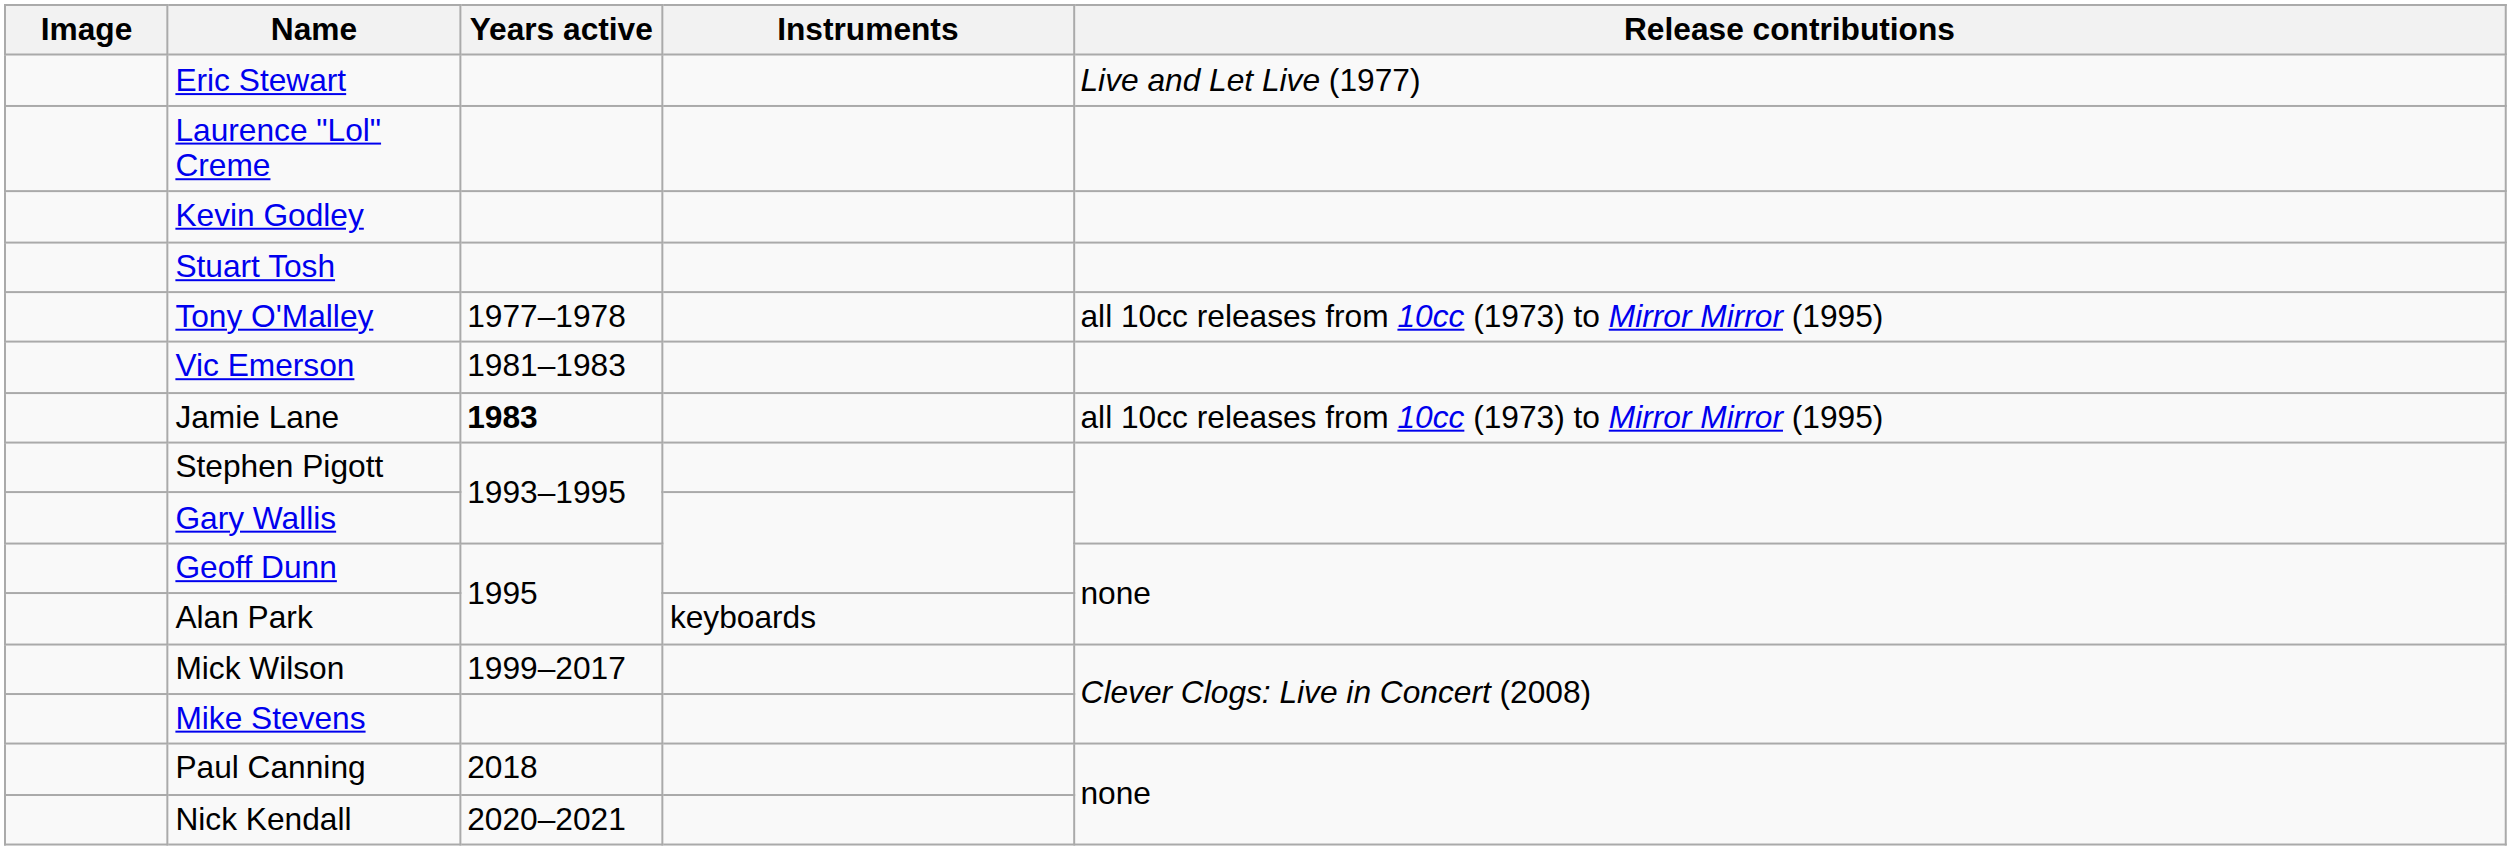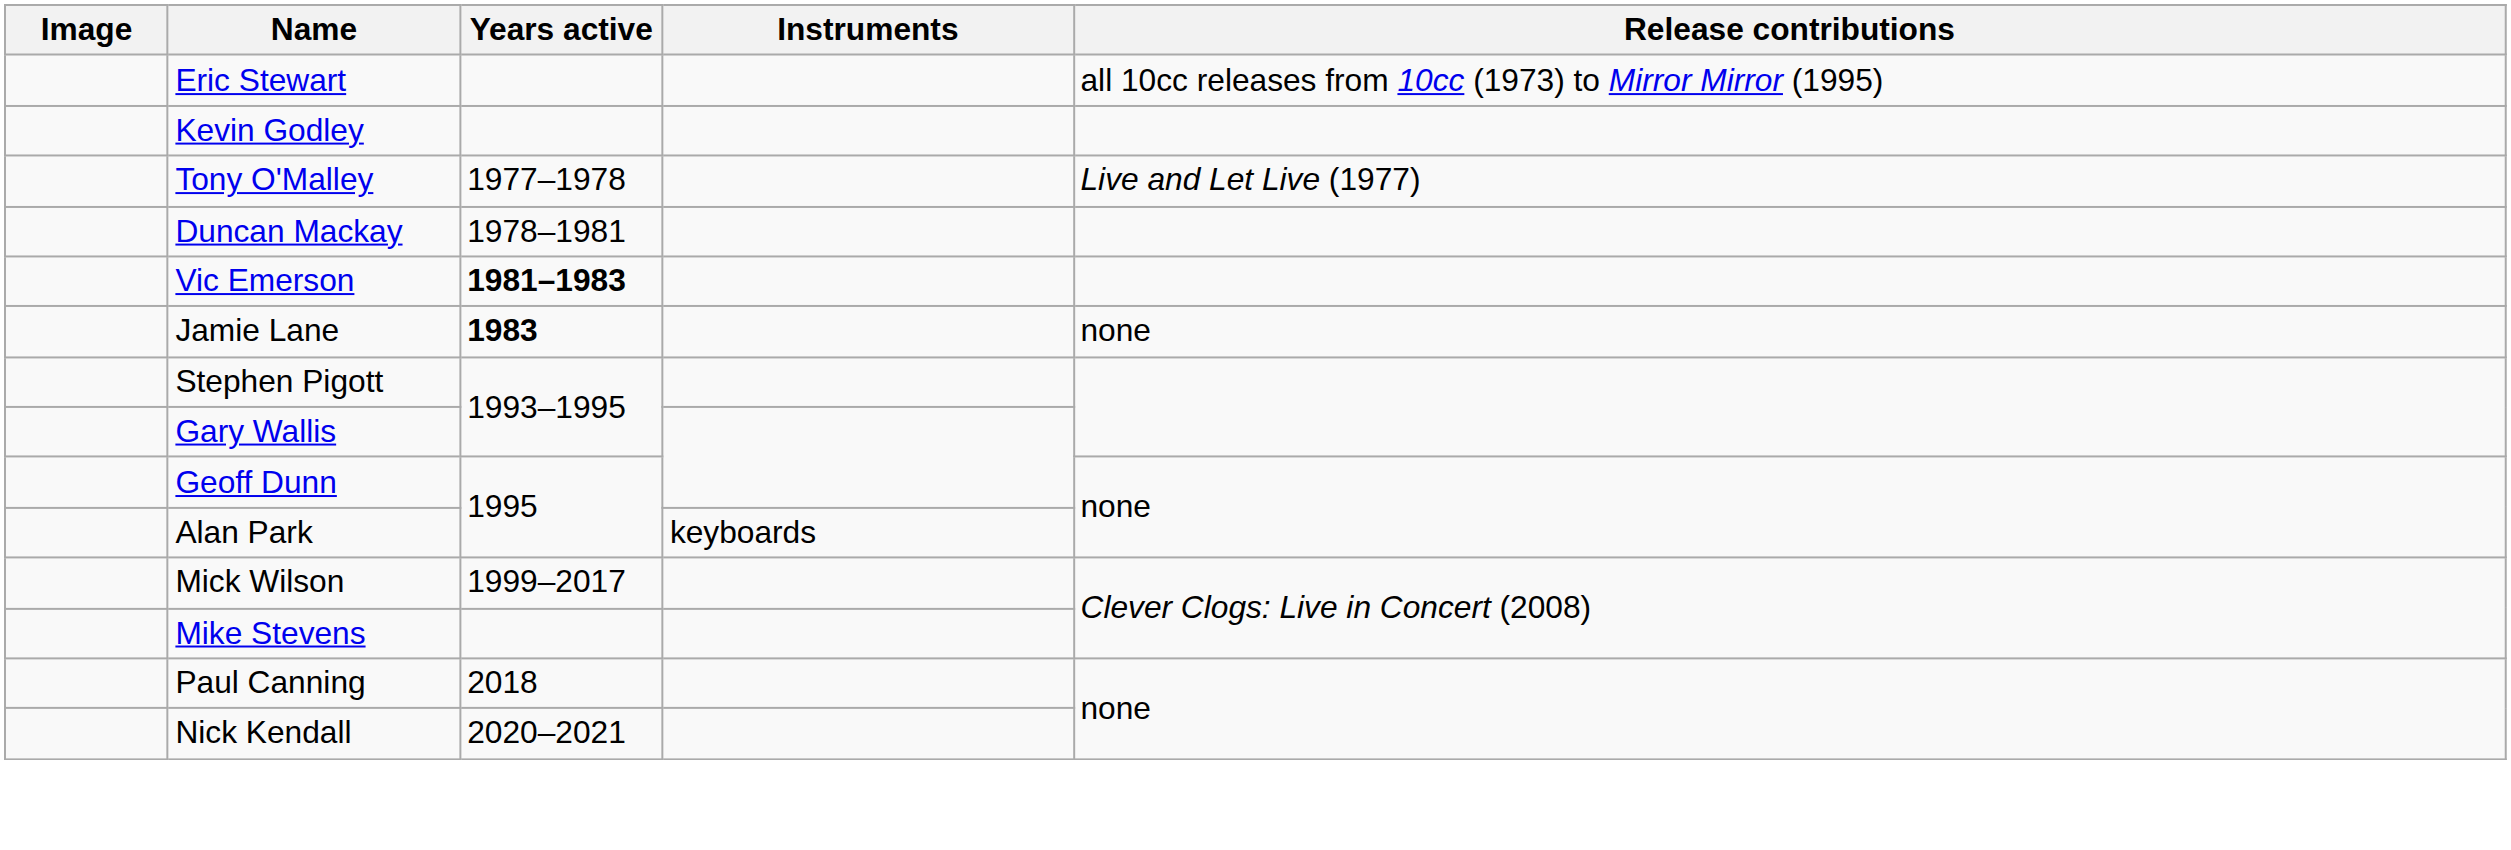Eric Stewart | Release contributions: Live and Let Live (1977) -> all 10cc releases from 10cc (1973) to Mirror Mirror (1995)
- row: Laurence "Lol" Creme
- row: Stuart Tosh
Tony O'Malley | Release contributions: all 10cc releases from 10cc (1973) to Mirror Mirror (1995) -> Live and Let Live (1977)
+ row: Duncan Mackay | 1978–1981
Vic Emerson | Years active: normal -> bold
Jamie Lane | Release contributions: all 10cc releases from 10cc (1973) to Mirror Mirror (1995) -> none
